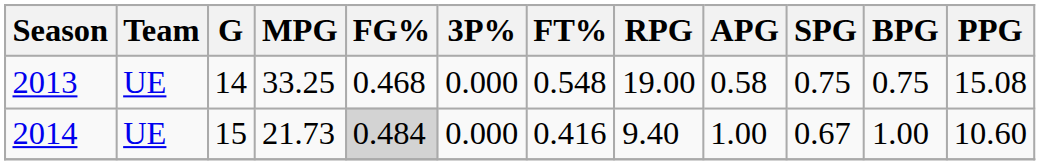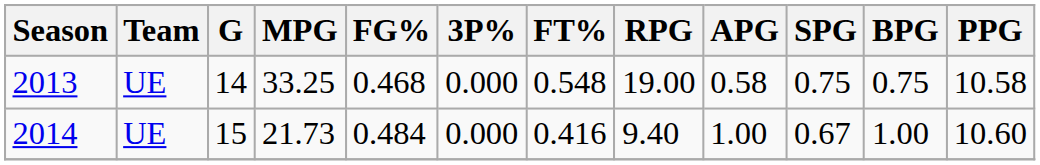2013 | PPG: 15.08 -> 10.58
2014 | FG%: lightgrey background -> no background
